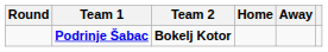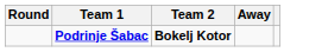- column: Home
